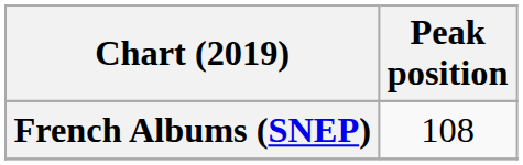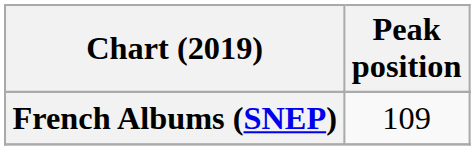French Albums (SNEP) | Peak position: 108 -> 109
